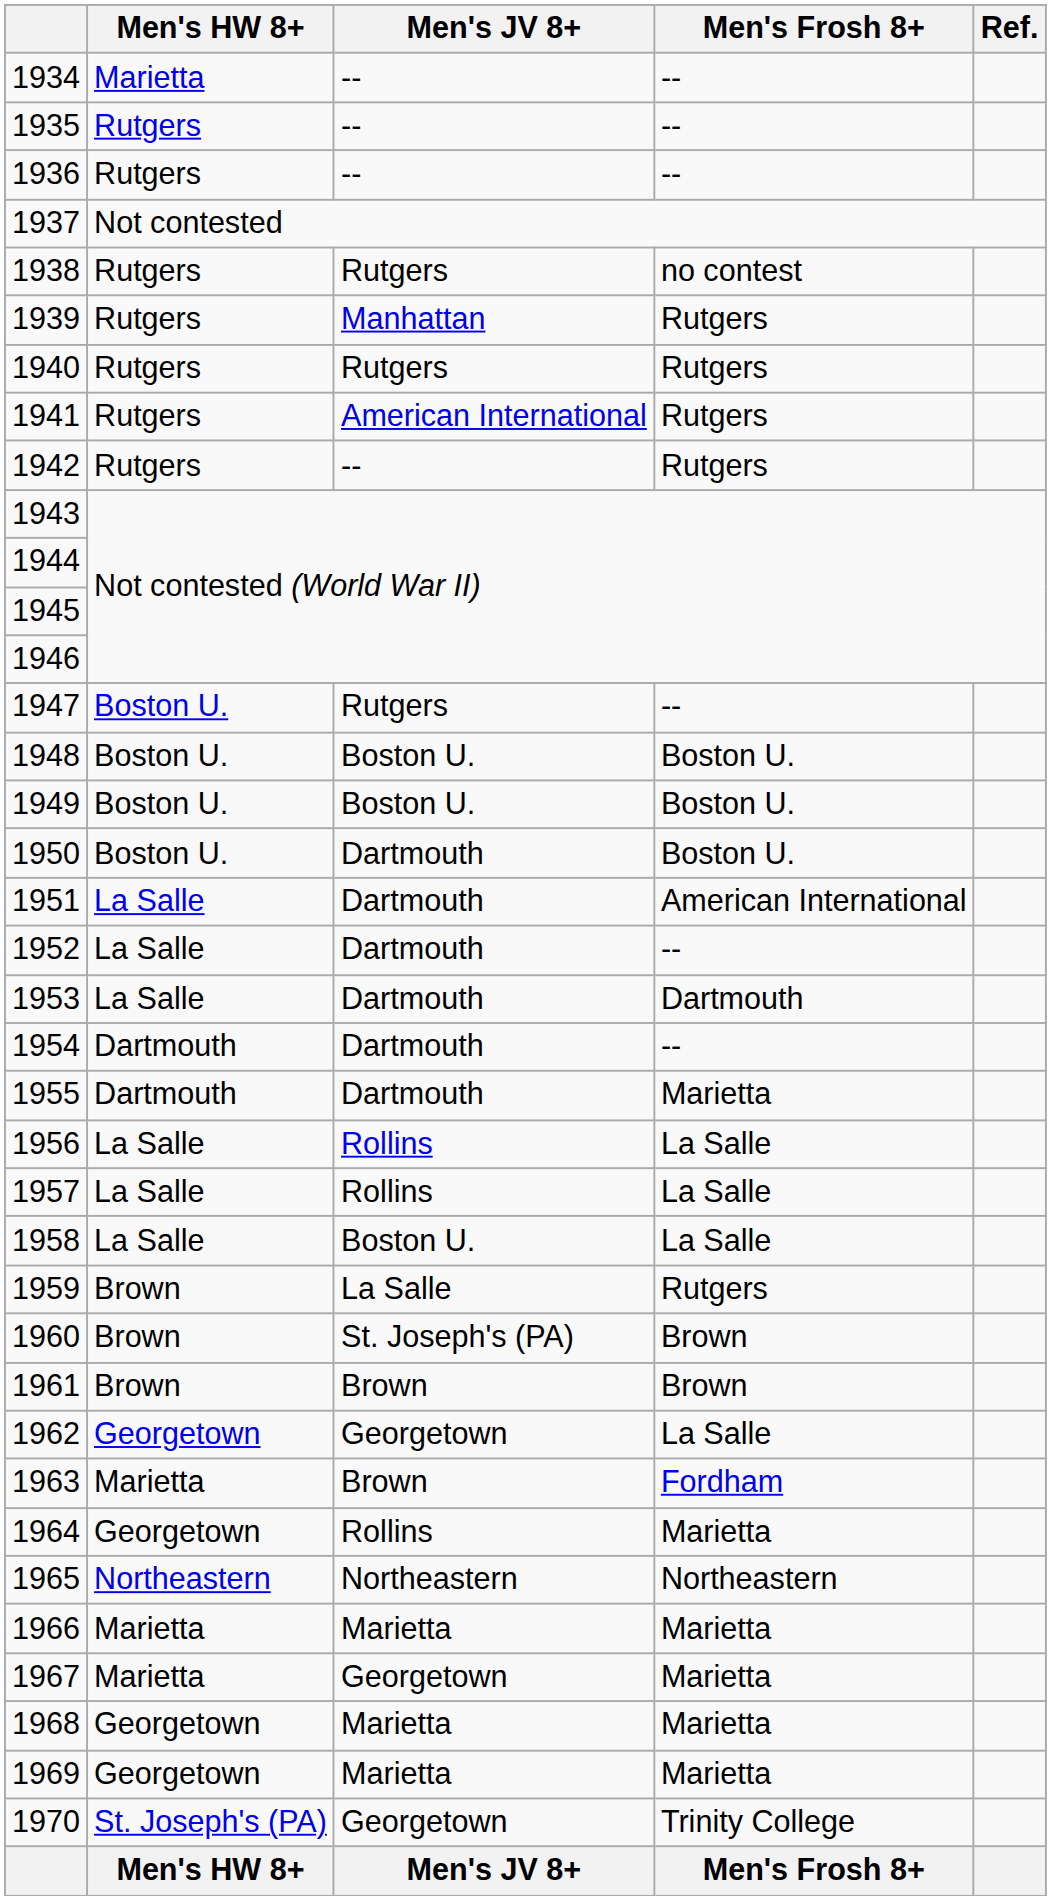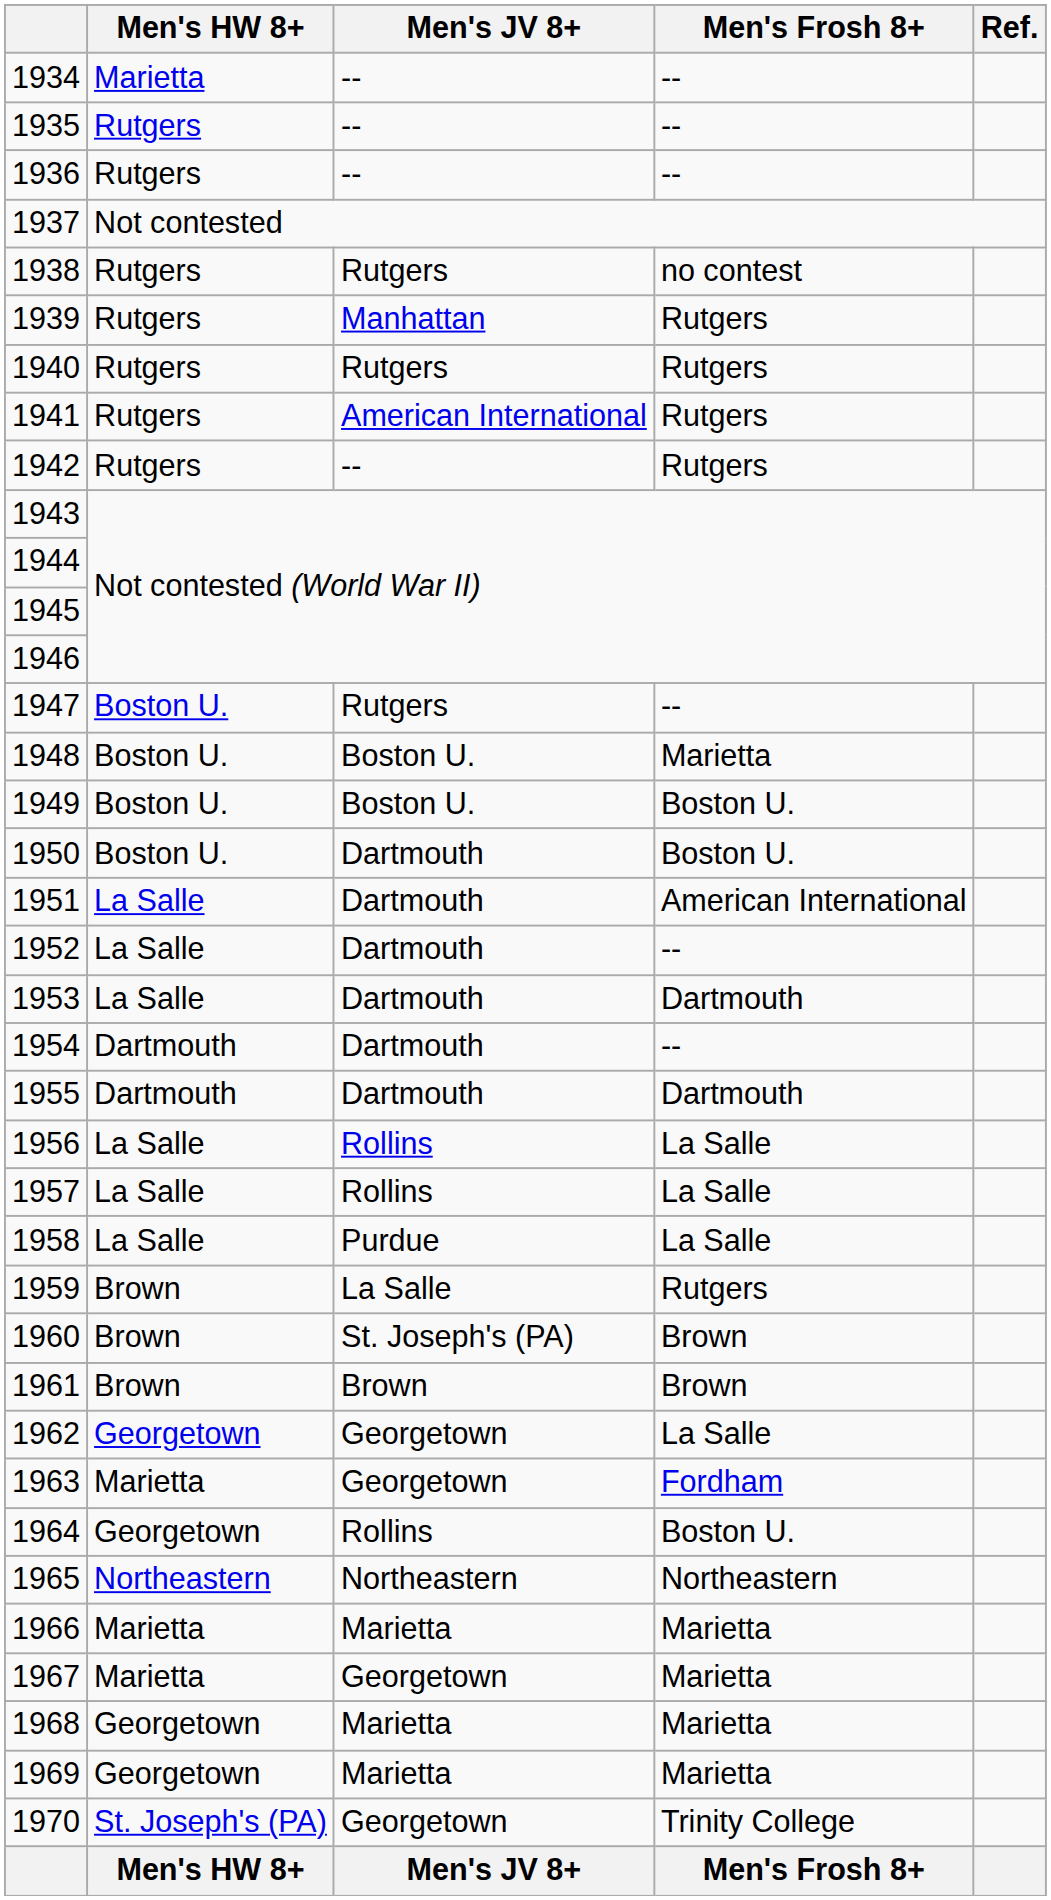1948 | Men's Frosh 8+: Boston U. -> Marietta
1955 | Men's Frosh 8+: Marietta -> Dartmouth
1958 | Men's JV 8+: Boston U. -> Purdue
1963 | Men's JV 8+: Brown -> Georgetown
1964 | Men's Frosh 8+: Marietta -> Boston U.
